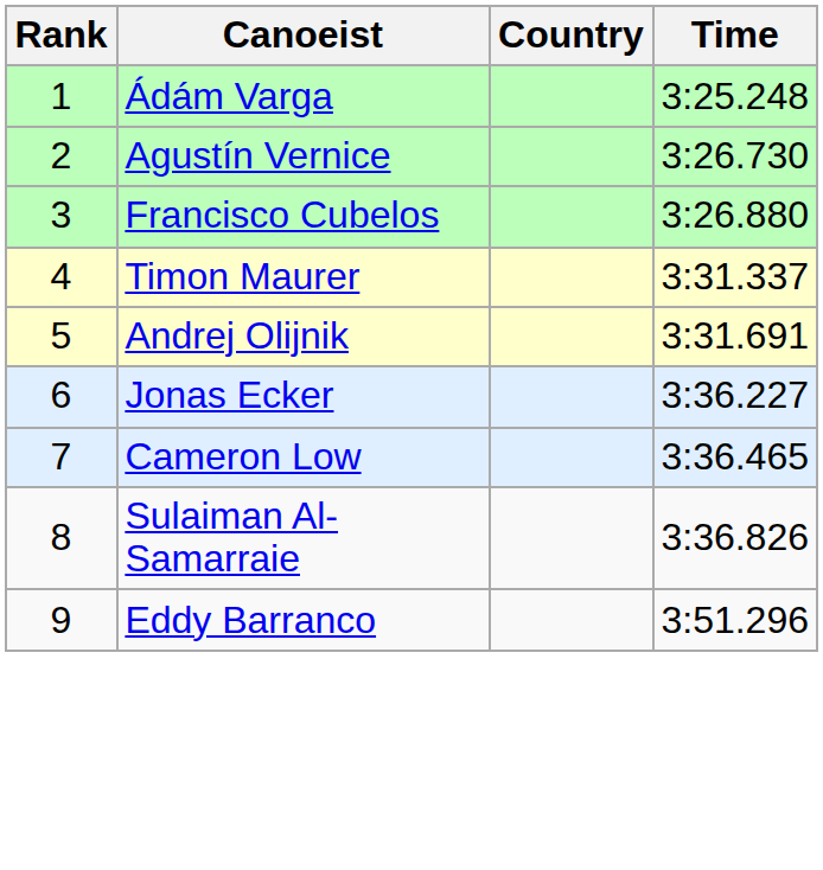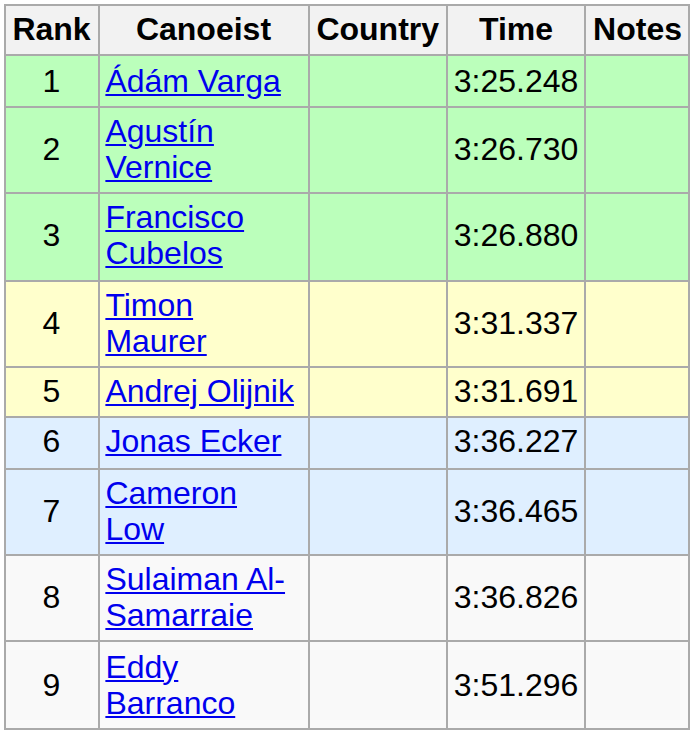+ column: Notes
